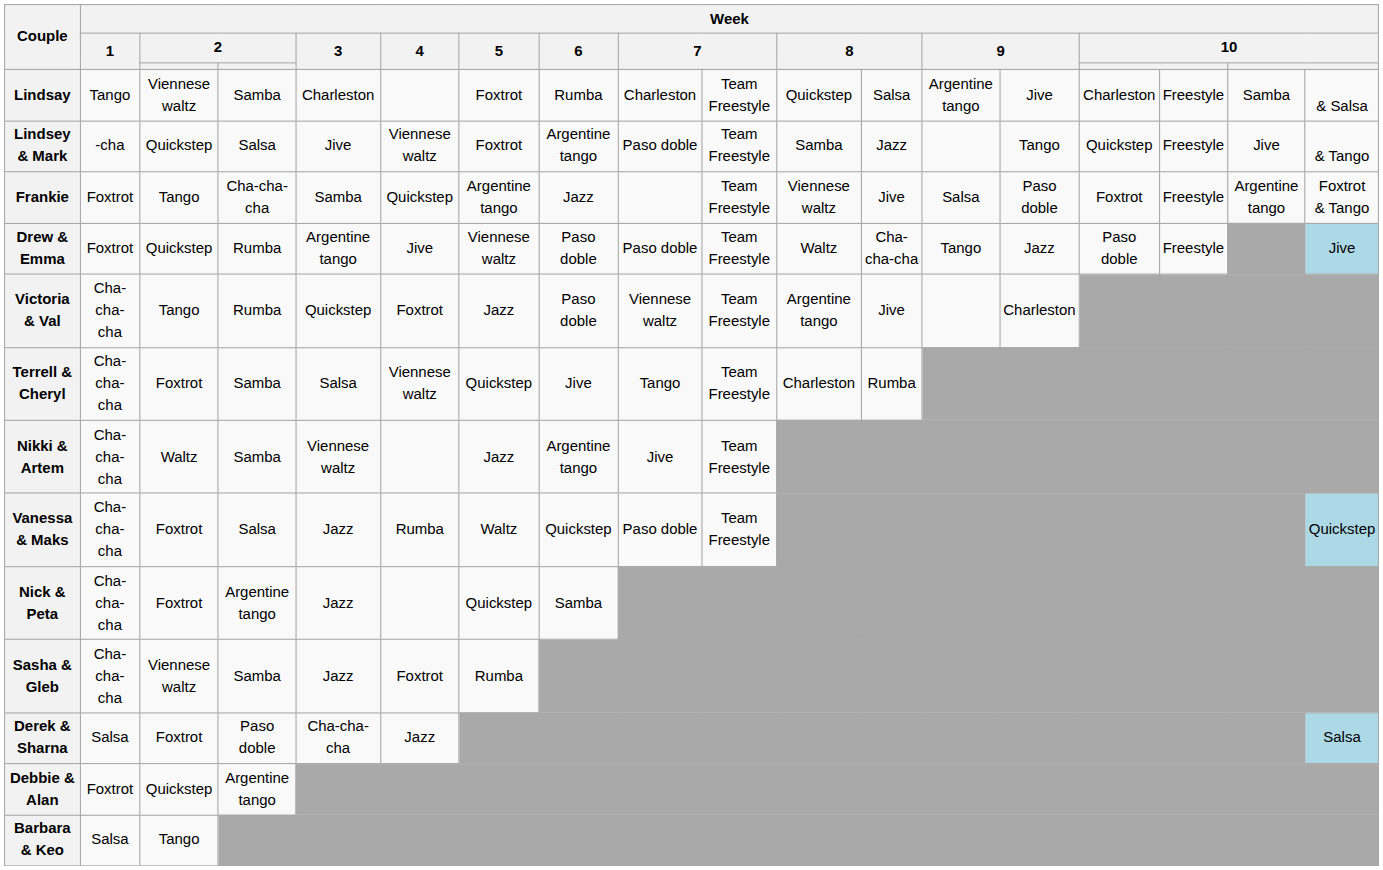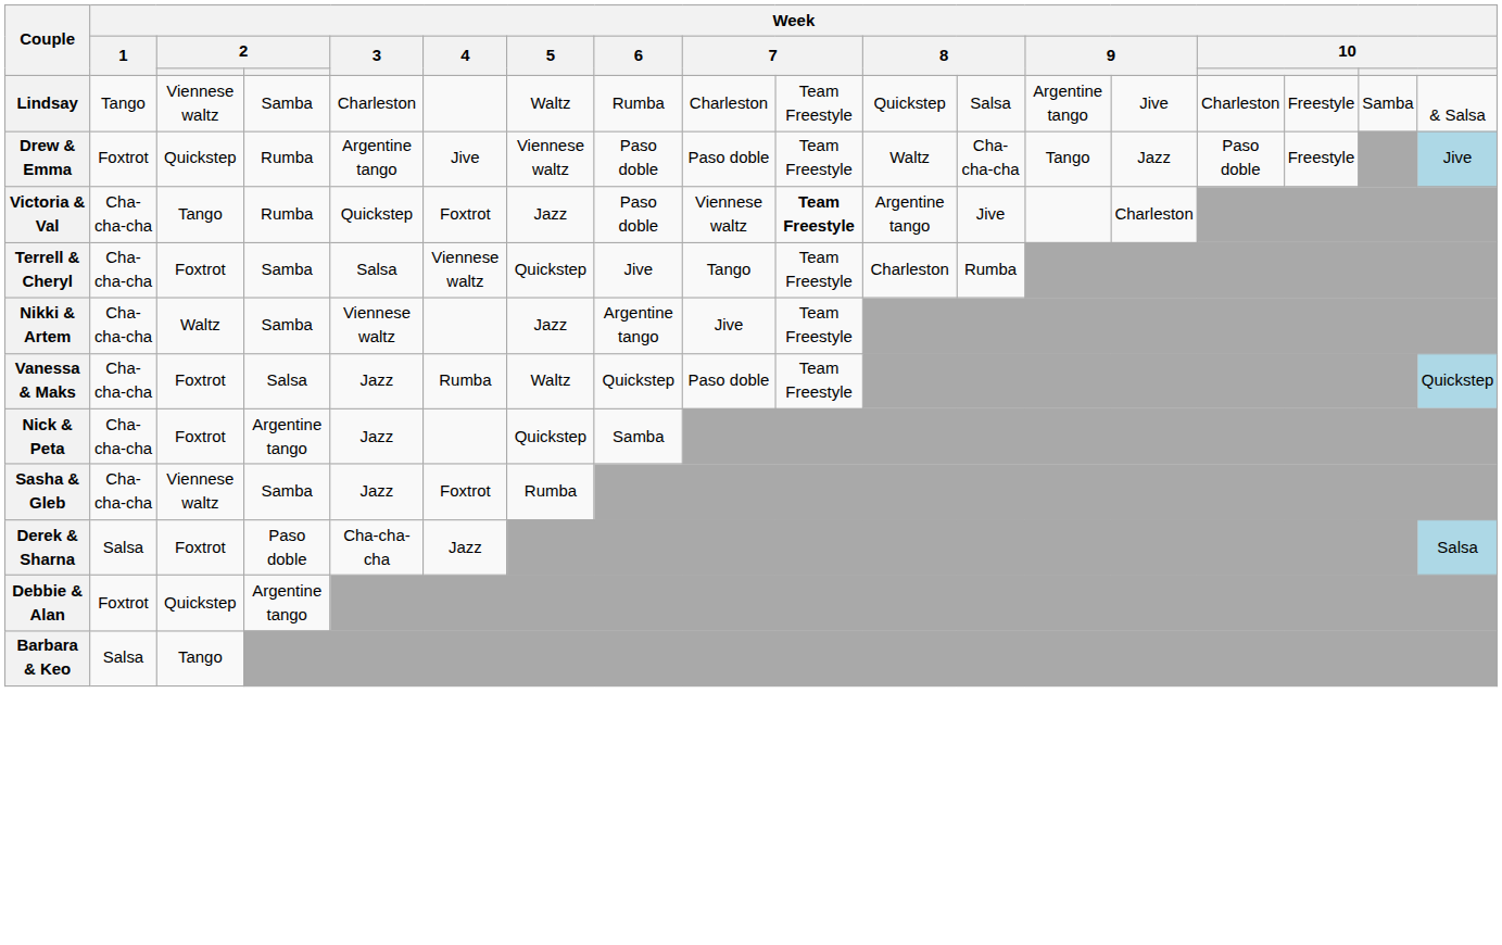Lindsay | Week / 5: Foxtrot -> Waltz
- row: Lindsey & Mark | -cha | Quickstep | Salsa | Jive | Viennese waltz | Foxtrot | Argentine tango | Paso doble | Team Freestyle | Samba | Jazz | Tango | Quickstep | Freestyle | Jive | & Tango
- row: Frankie | Foxtrot | Tango | Cha-cha-cha | Samba | Quickstep | Argentine tango | Jazz | Team Freestyle | Viennese waltz | Jive | Salsa | Paso doble | Foxtrot | Freestyle | Argentine tango | Foxtrot & Tango
Victoria & Val | column 10: normal -> bold
